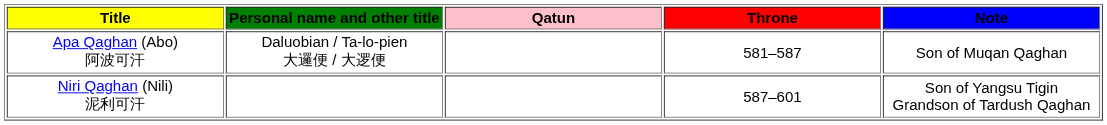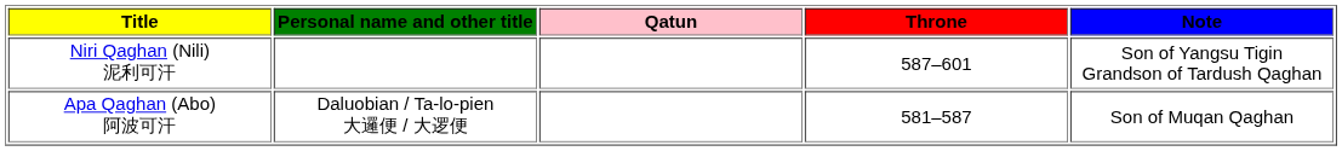rows swapped: Apa Qaghan (Abo) 阿波可汗 <-> Niri Qaghan (Nili) 泥利可汗
